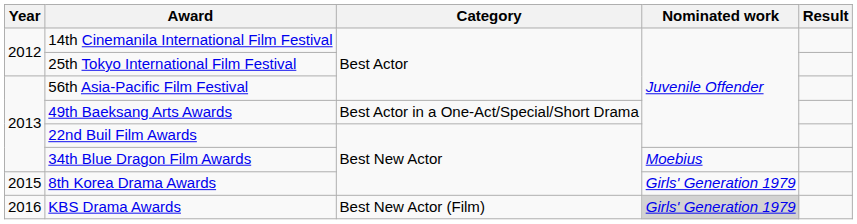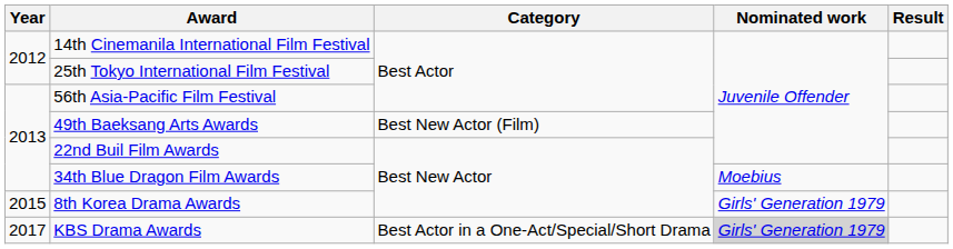49th Baeksang Arts Awards | Category: Best Actor in a One-Act/Special/Short Drama -> Best New Actor (Film)
KBS Drama Awards | Year: 2016 -> 2017
KBS Drama Awards | Category: Best New Actor (Film) -> Best Actor in a One-Act/Special/Short Drama
